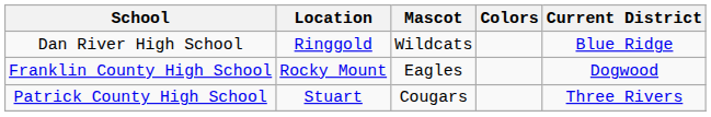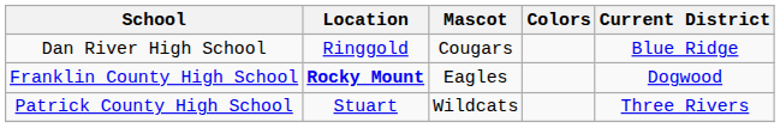Dan River High School | Mascot: Wildcats -> Cougars
Franklin County High School | Location: normal -> bold
Patrick County High School | Mascot: Cougars -> Wildcats
